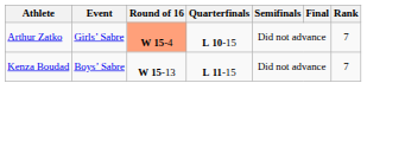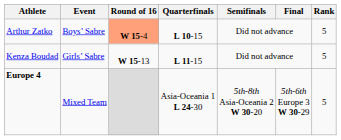Arthur Zatko | Event: Girls’ Sabre -> Boys’ Sabre
Arthur Zatko | Rank: 7 -> 5
Kenza Boudad | Event: Boys’ Sabre -> Girls’ Sabre
Kenza Boudad | Rank: 7 -> 5
+ row: Europe 4 | Mixed Team | Asia-Oceania 1 L 24-30 | 5th-8th Asia-Oceania 2 W 30-20 | 5th-6th Europe 3 W 30-29 | 5
